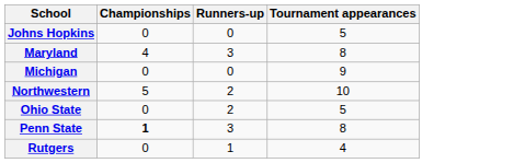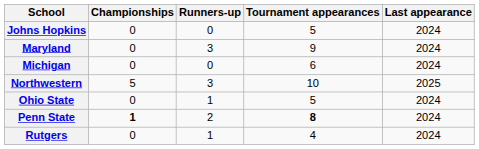+ column: Last appearance | 2024 | 2024 | 2024 | 2025 | 2024 | 2024 | 2024
Maryland | Championships: 4 -> 0
Maryland | Tournament appearances: 8 -> 9
Michigan | Tournament appearances: 9 -> 6
Northwestern | Runners-up: 2 -> 3
Ohio State | Runners-up: 2 -> 1
Penn State | Runners-up: 3 -> 2
Penn State | Tournament appearances: normal -> bold
